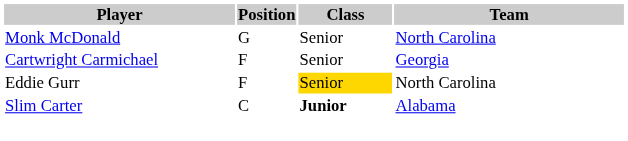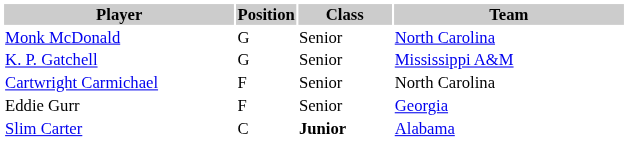+ row: K. P. Gatchell | G | Senior | Mississippi A&M
Cartwright Carmichael | Team: Georgia -> North Carolina
Eddie Gurr | Class: gold background -> no background
Eddie Gurr | Team: North Carolina -> Georgia
